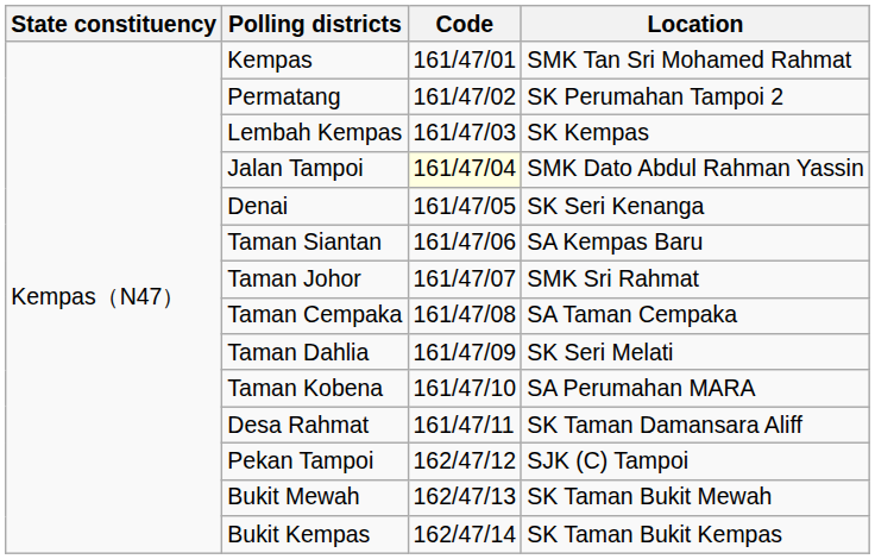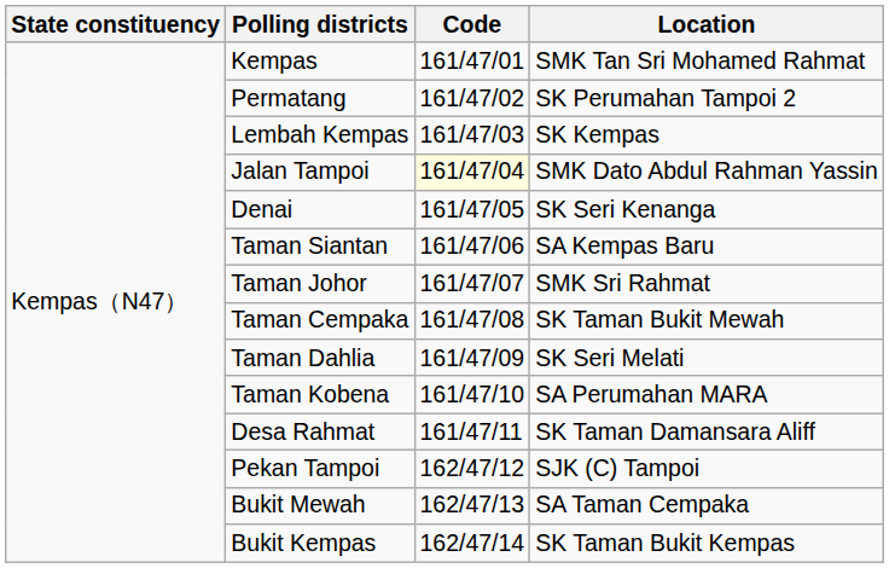Taman Cempaka | Location: SA Taman Cempaka -> SK Taman Bukit Mewah
Bukit Mewah | Location: SK Taman Bukit Mewah -> SA Taman Cempaka
